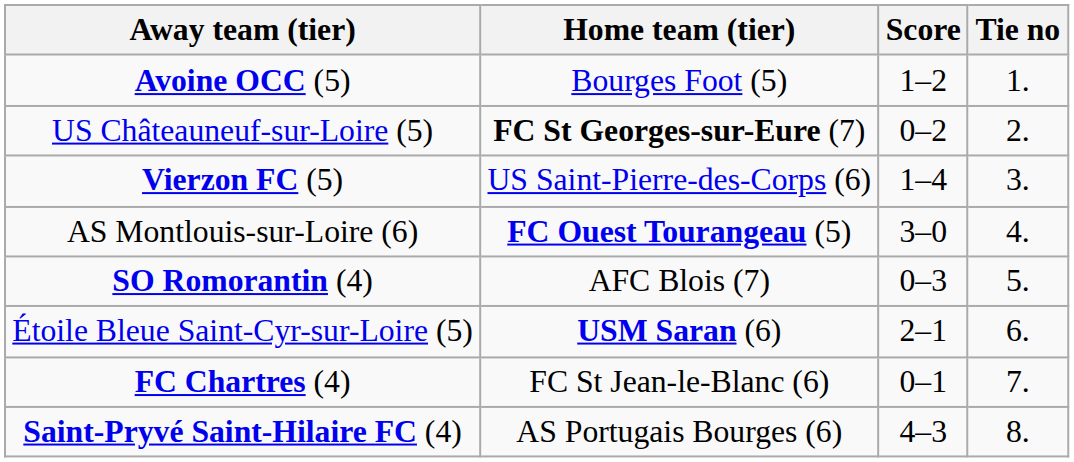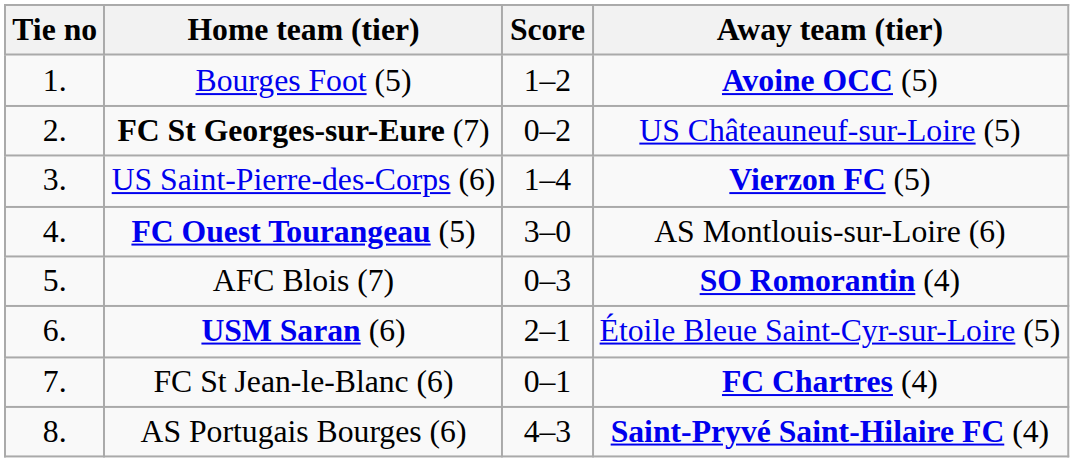columns swapped: Tie no <-> Away team (tier)
